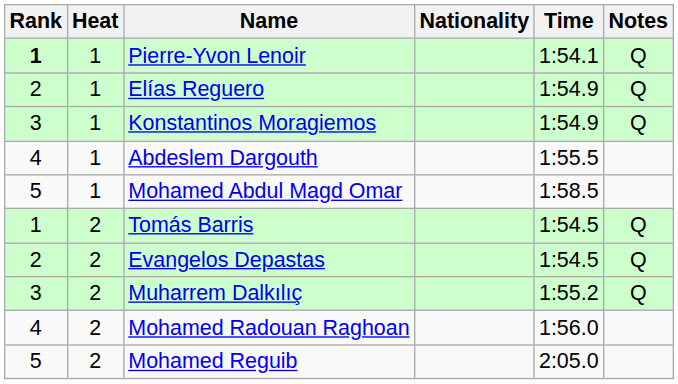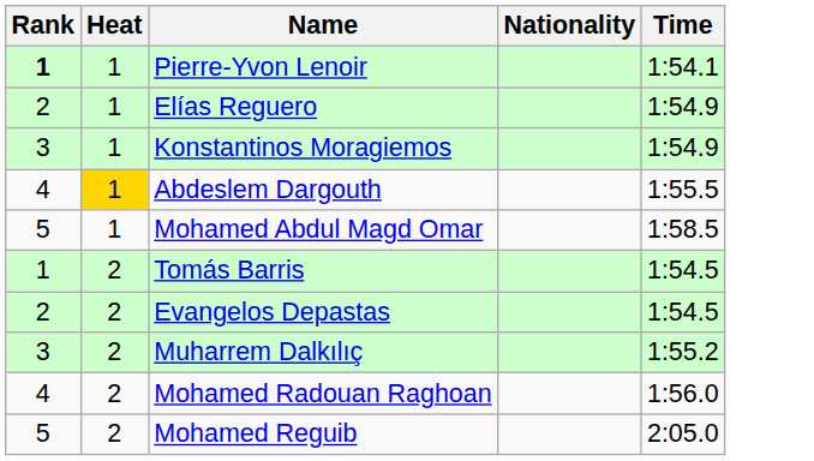- column: Notes | Q | Q | Q | Q | Q | Q
Abdeslem Dargouth | Heat: no background -> gold background
